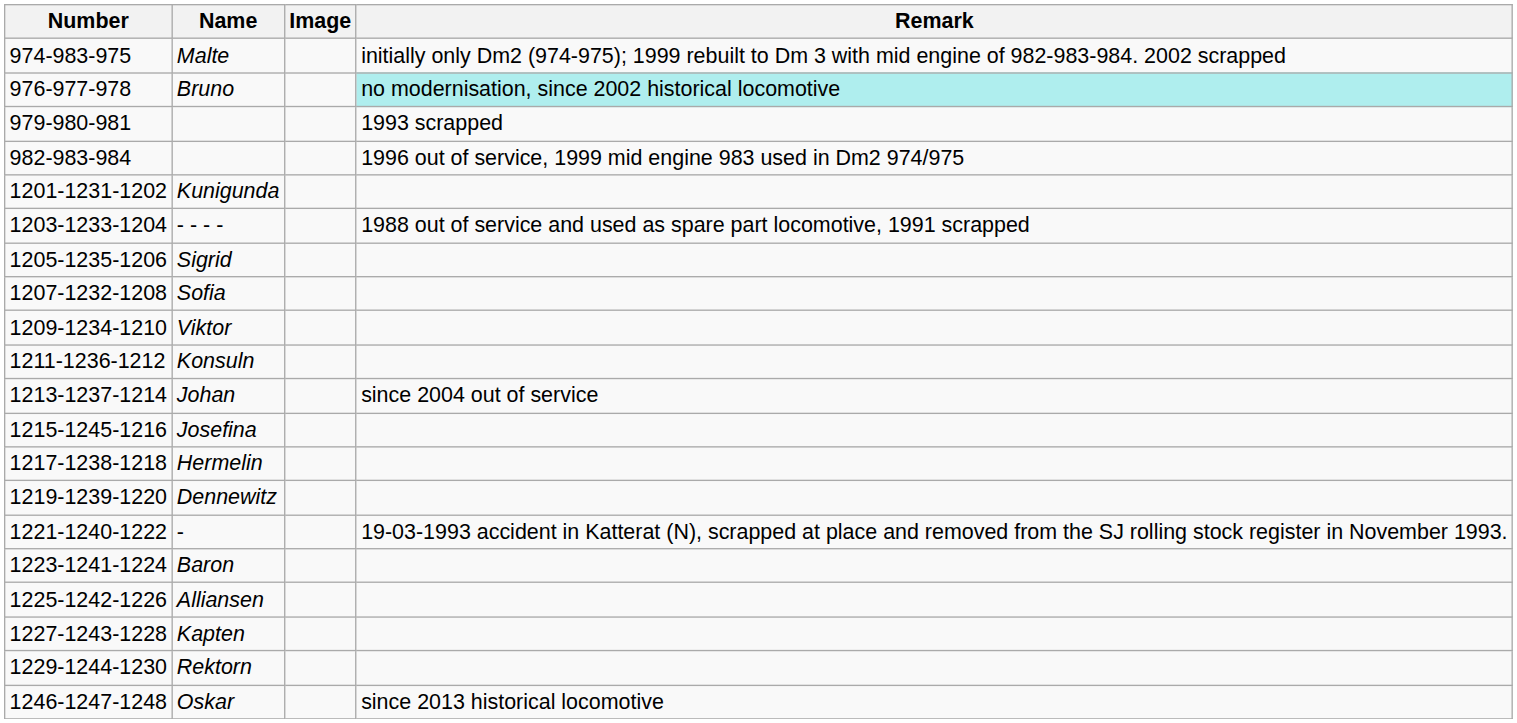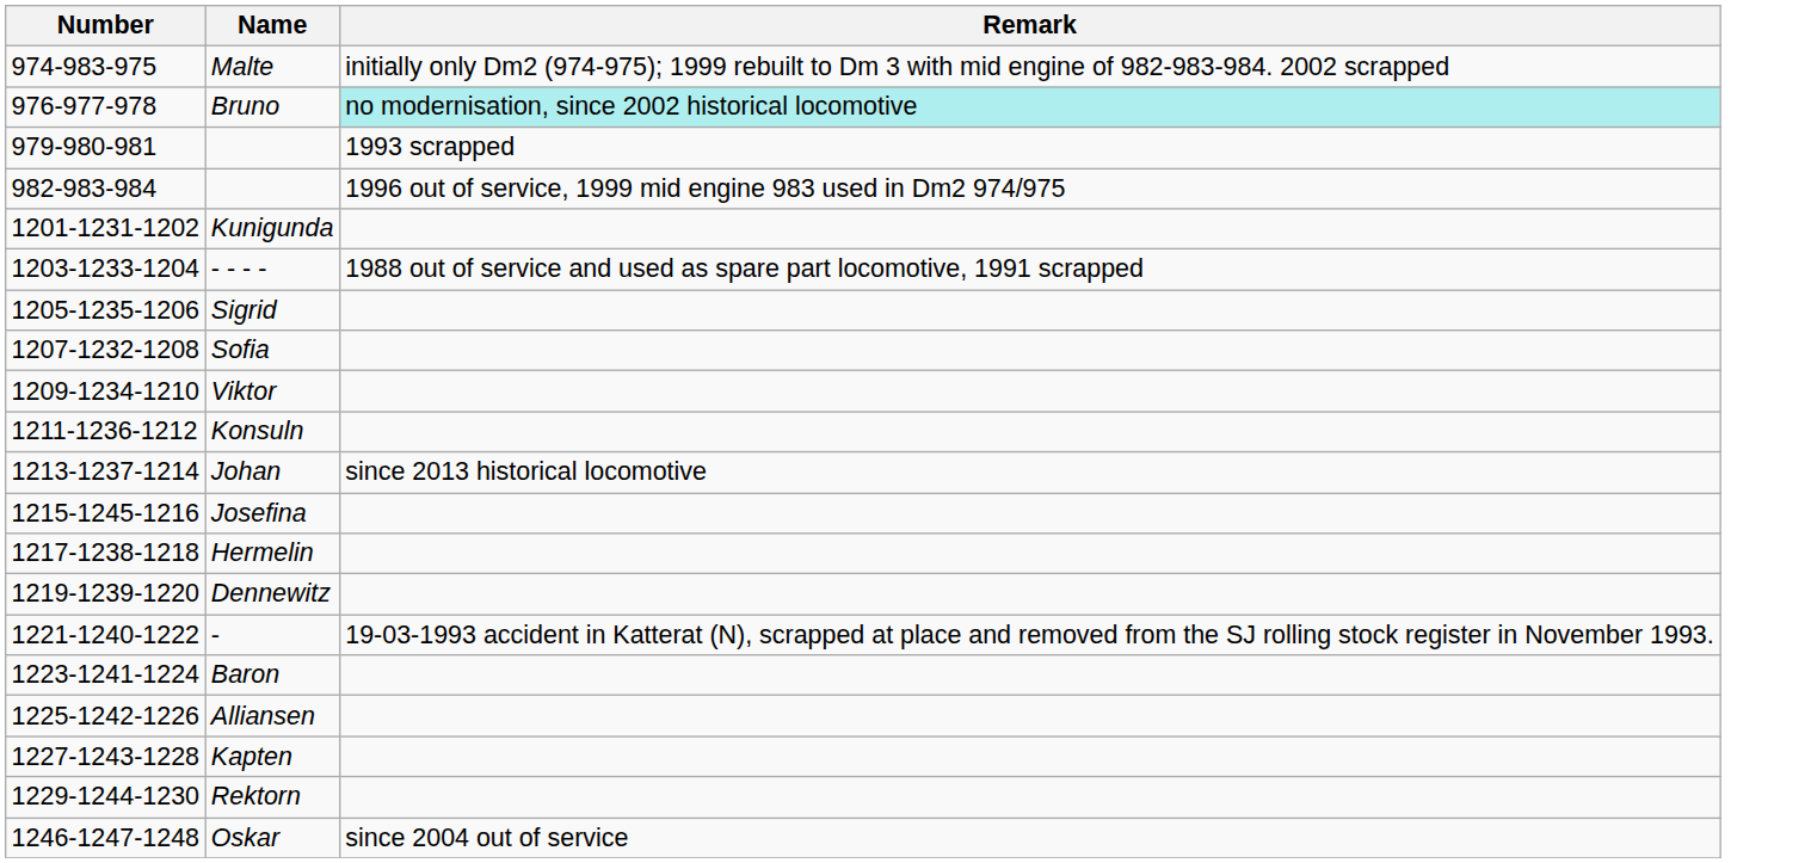- column: Image
Johan | Remark: since 2004 out of service -> since 2013 historical locomotive
Oskar | Remark: since 2013 historical locomotive -> since 2004 out of service
